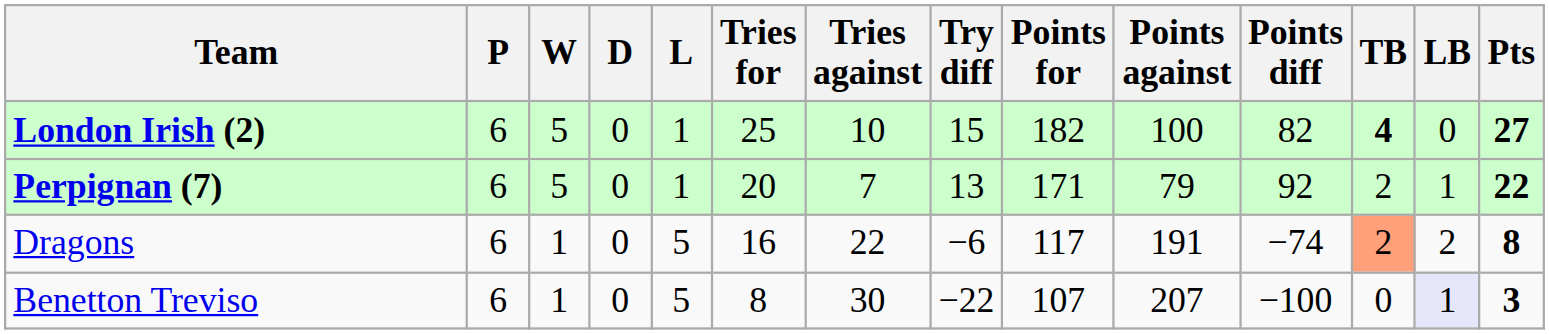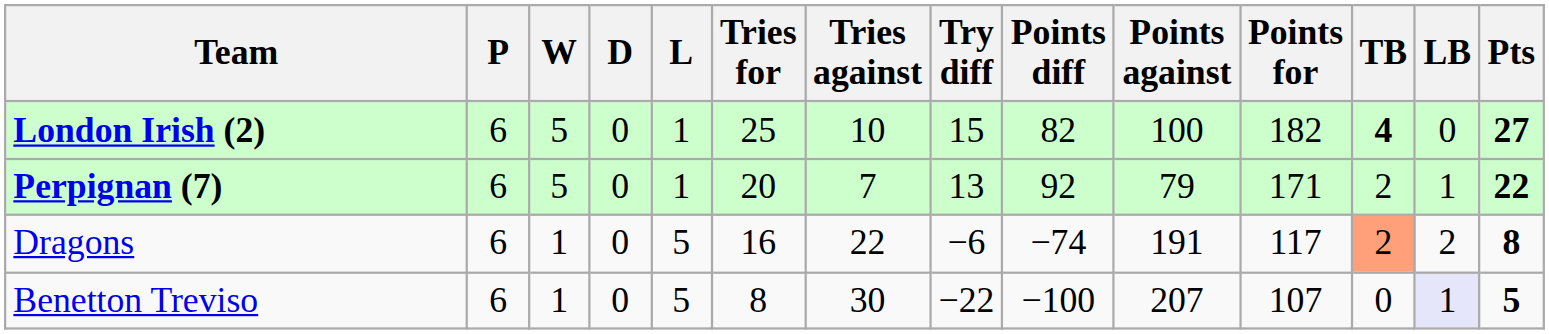columns swapped: Points for <-> Points diff
Benetton Treviso | Pts: 3 -> 5
